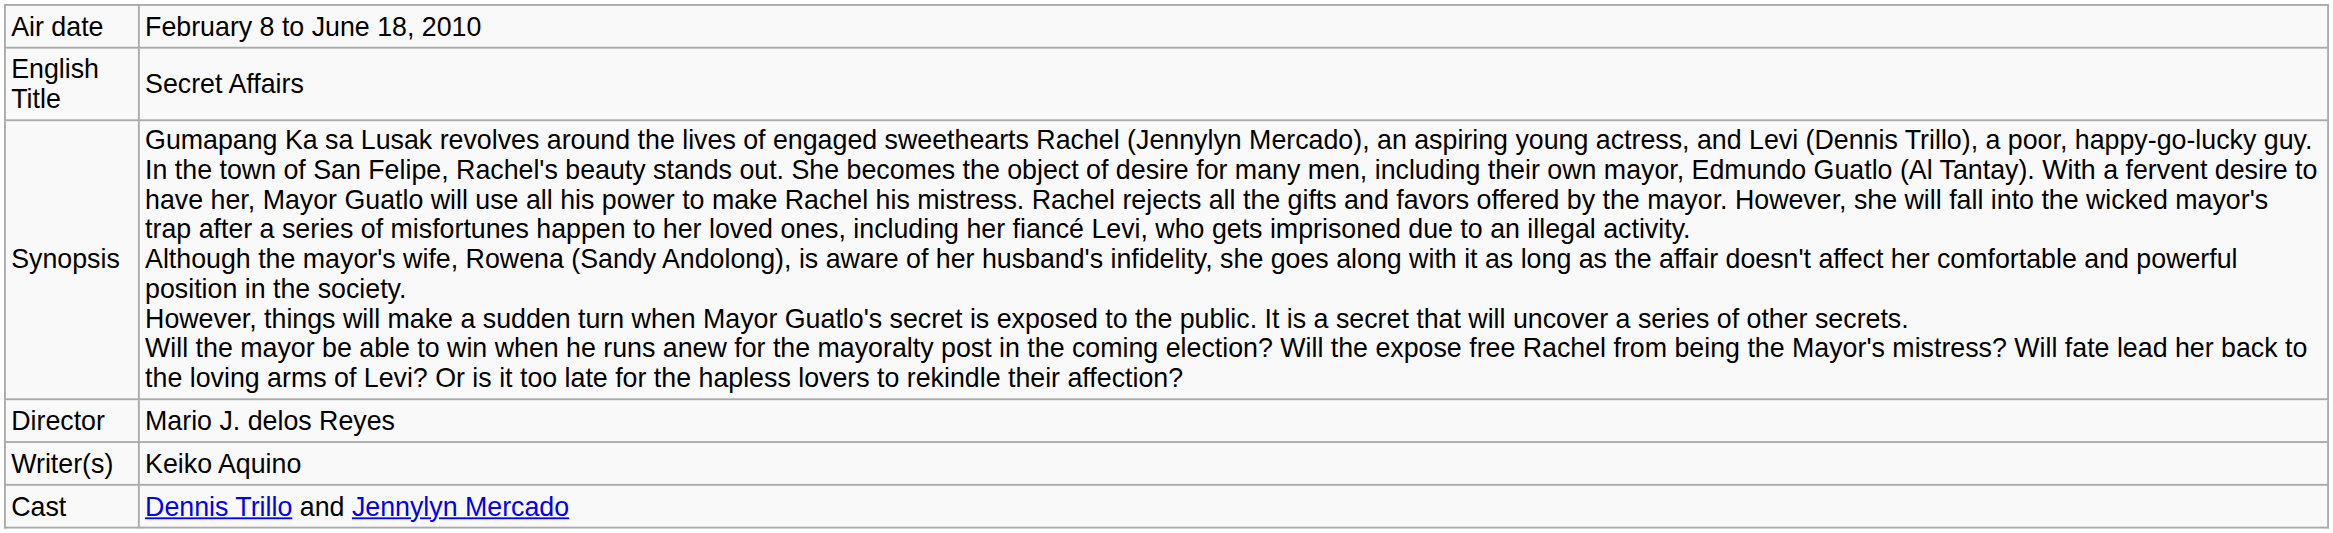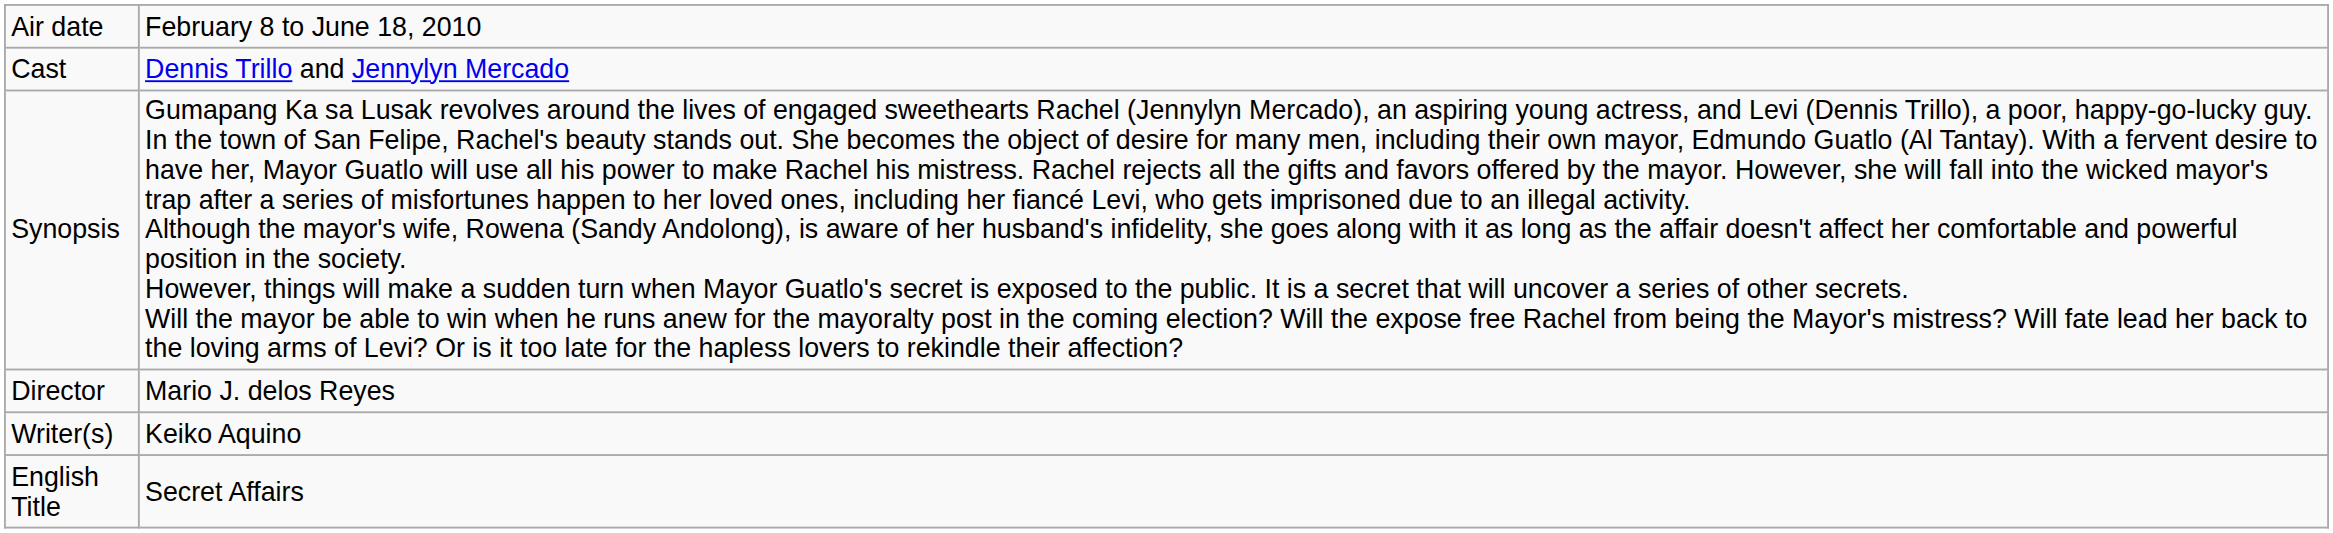rows swapped: English Title <-> Cast
